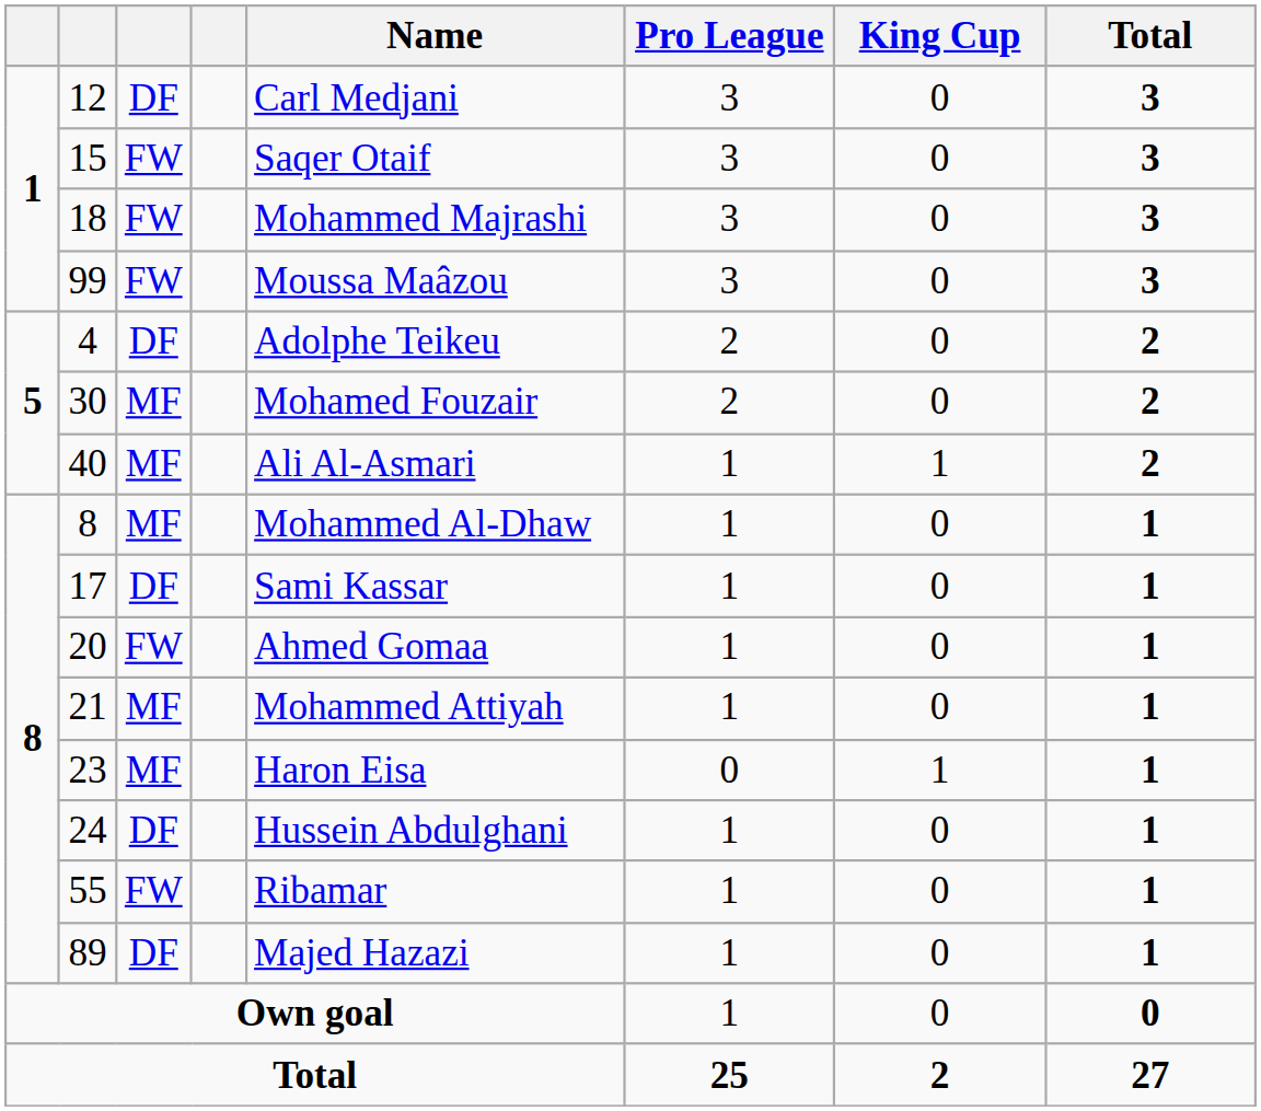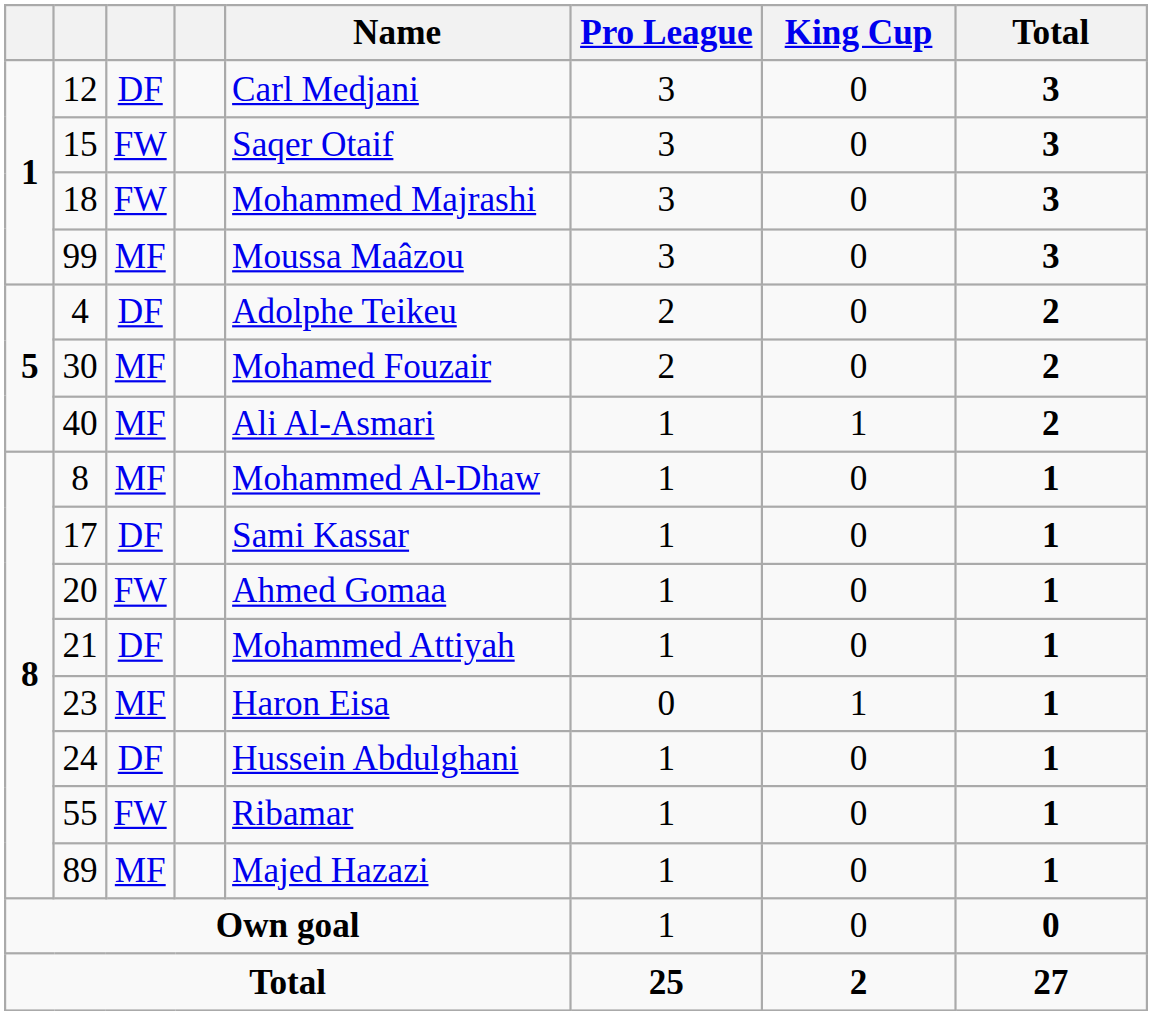99 | column 3: FW -> MF
21 | column 3: MF -> DF
89 | column 3: DF -> MF
